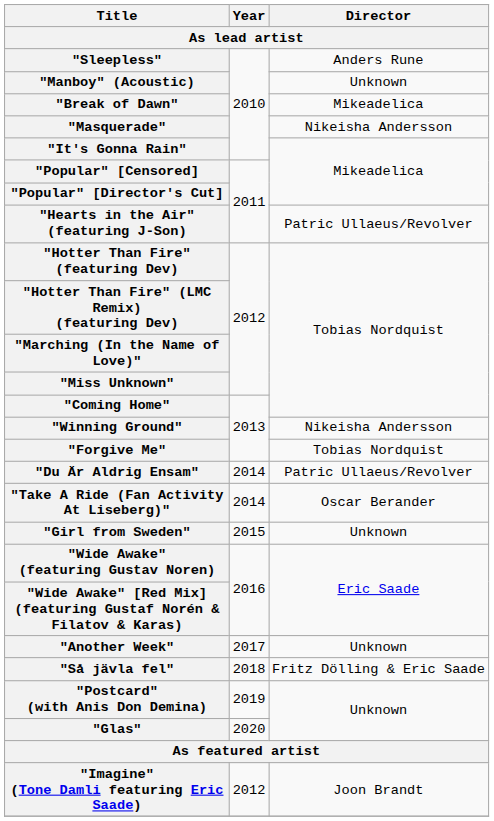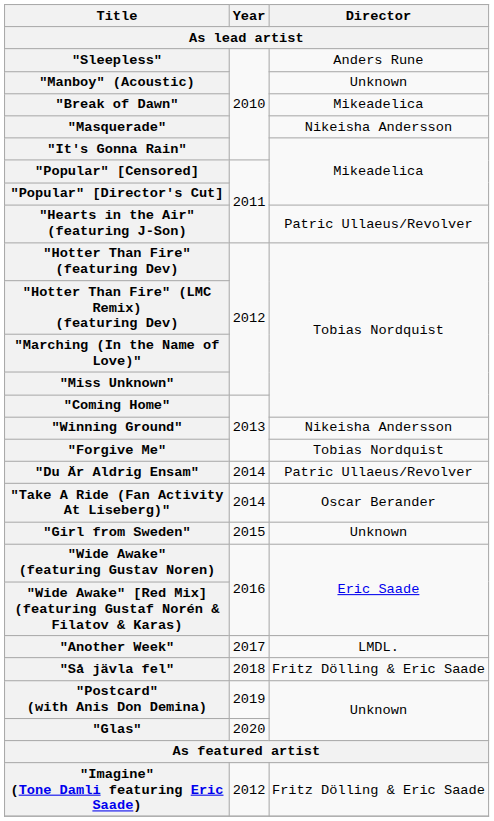"Another Week" | Director: Unknown -> LMDL.
"Imagine" (Tone Damli featuring Eric Saade) | Director: Joon Brandt -> Fritz Dölling & Eric Saade
